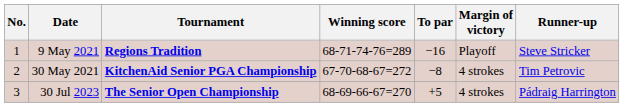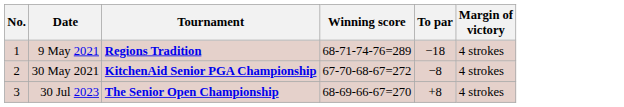- column: Runner-up | Steve Stricker | Tim Petrovic | Pádraig Harrington
9 May 2021 | To par: −16 -> −18
9 May 2021 | Margin of victory: Playoff -> 4 strokes
30 Jul 2023 | To par: +5 -> +8
